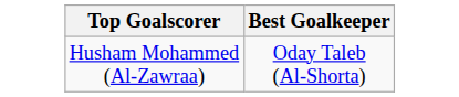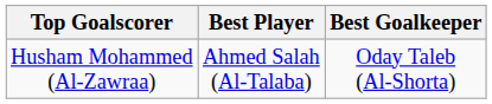+ column: Best Player | Ahmed Salah (Al-Talaba)
